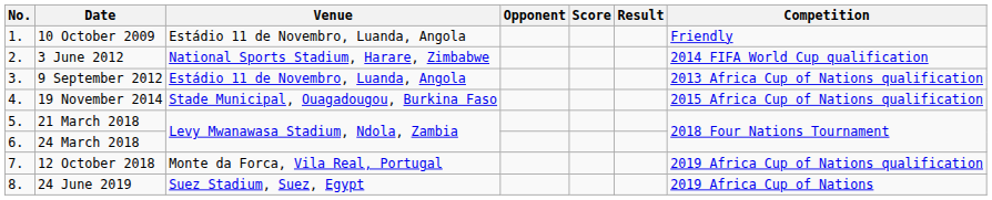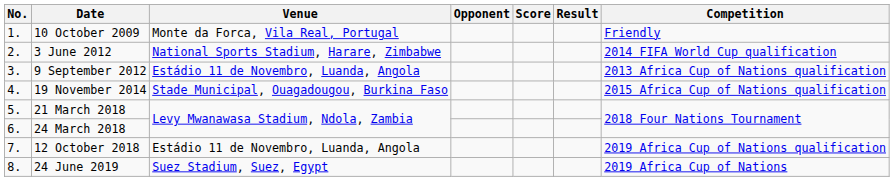10 October 2009 | Venue: Estádio 11 de Novembro, Luanda, Angola -> Monte da Forca, Vila Real, Portugal
12 October 2018 | Venue: Monte da Forca, Vila Real, Portugal -> Estádio 11 de Novembro, Luanda, Angola
